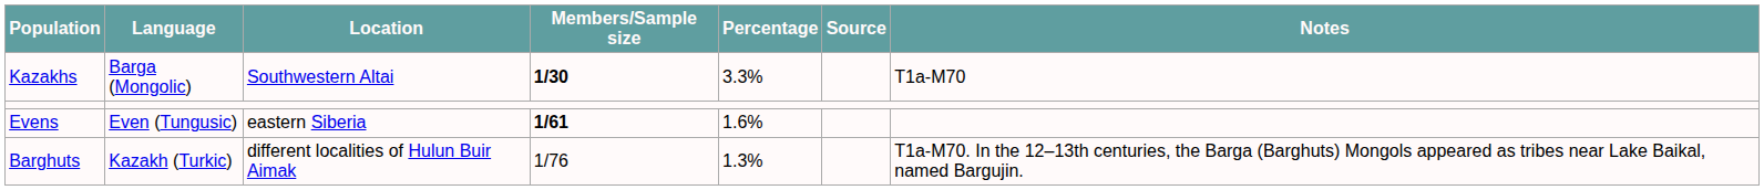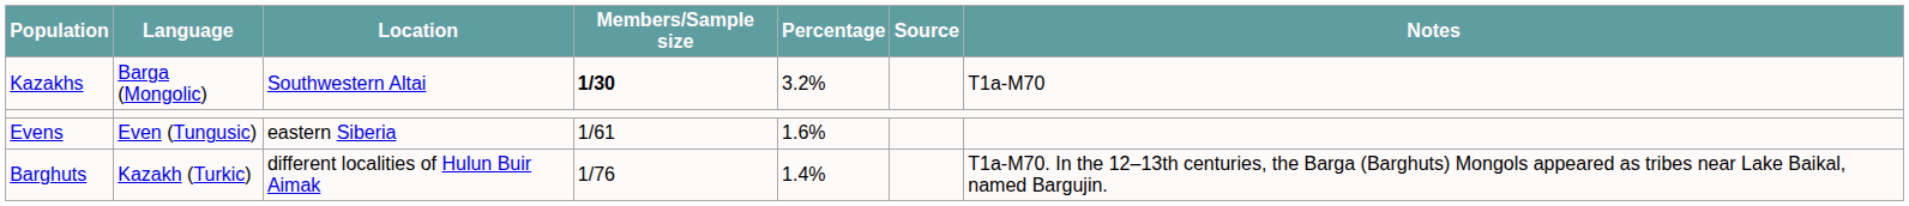Kazakhs | Percentage: 3.3% -> 3.2%
Evens | Members/Sample size: bold -> normal
Barghuts | Percentage: 1.3% -> 1.4%
